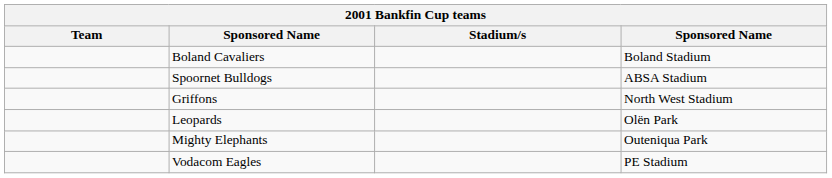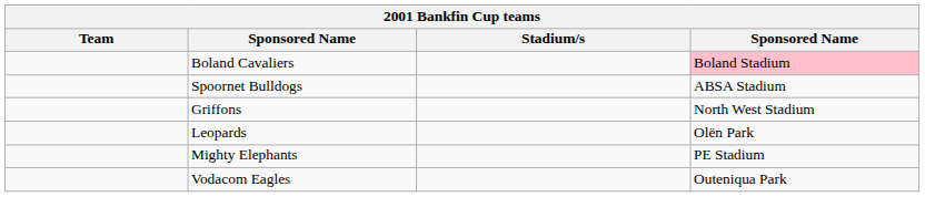Boland Cavaliers | column 4: no background -> pink background
Mighty Elephants | column 4: Outeniqua Park -> PE Stadium
Vodacom Eagles | column 4: PE Stadium -> Outeniqua Park
